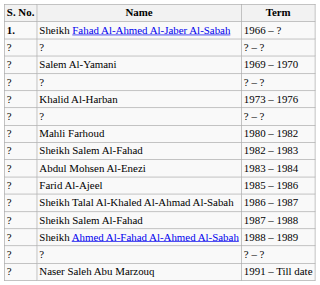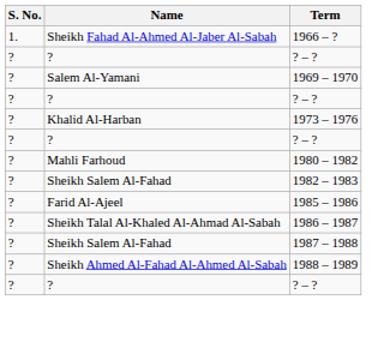1966 – ? | S. No.: bold -> normal
- row: ? | Abdul Mohsen Al-Enezi | 1983 – 1984
- row: ? | Naser Saleh Abu Marzouq | 1991 – Till date
